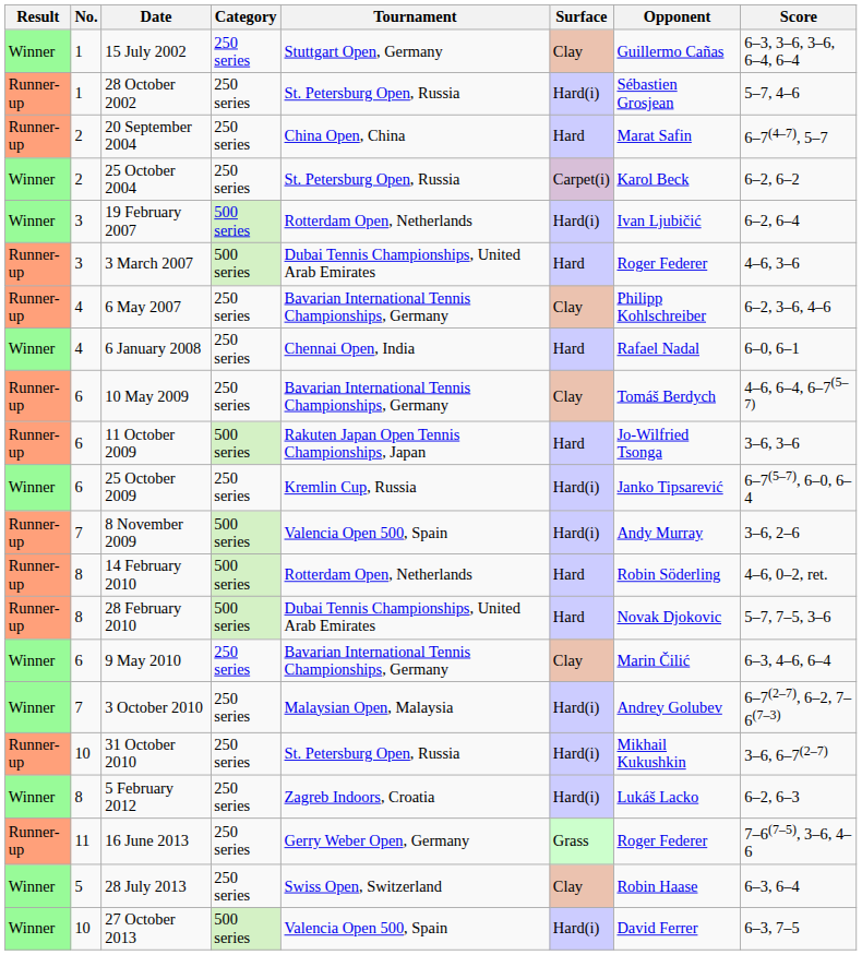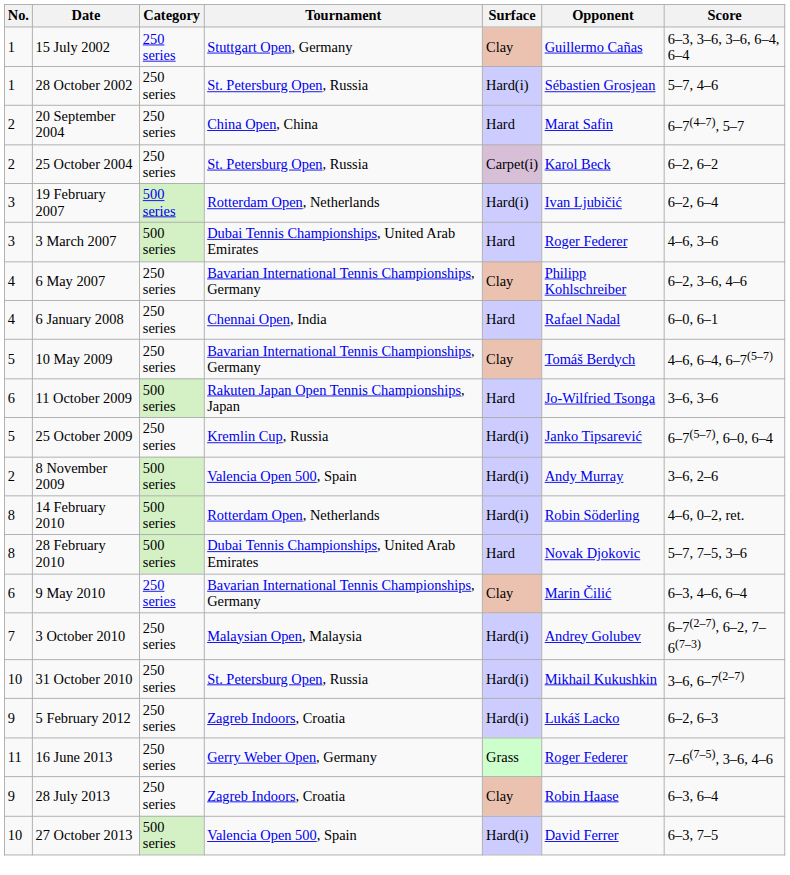- column: Result | Winner | Runner-up | Runner-up | Winner | Winner | Runner-up | Runner-up | Winner | Runner-up | Runner-up | Winner | Runner-up | Runner-up | Runner-up | Winner | Winner | Runner-up | Winner | Runner-up | Winner | Winner
10 May 2009 | No.: 6 -> 5
25 October 2009 | No.: 6 -> 5
8 November 2009 | No.: 7 -> 2
14 February 2010 | Surface: Hard -> Hard(i)
5 February 2012 | No.: 8 -> 9
28 July 2013 | No.: 5 -> 9
28 July 2013 | Tournament: Swiss Open, Switzerland -> Zagreb Indoors, Croatia
